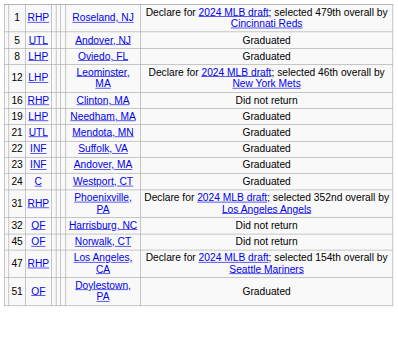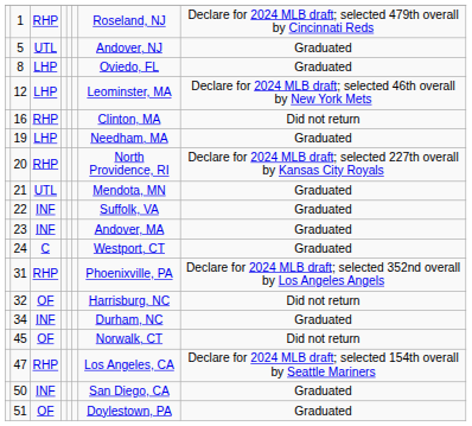+ row: 20 | RHP | North Providence, RI | Declare for 2024 MLB draft; selected 227th overall by Kansas City Royals
+ row: 34 | INF | Durham, NC | Graduated
+ row: 50 | INF | San Diego, CA | Graduated
